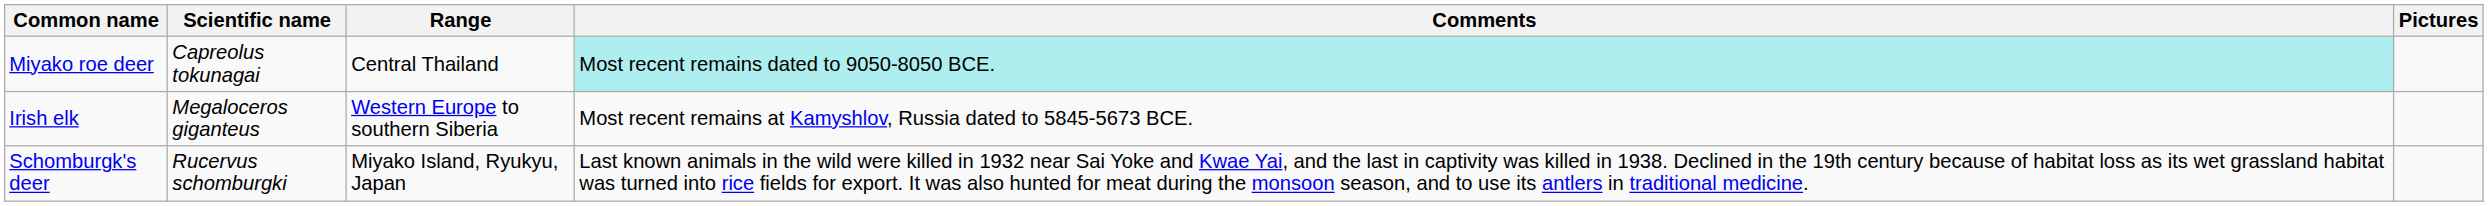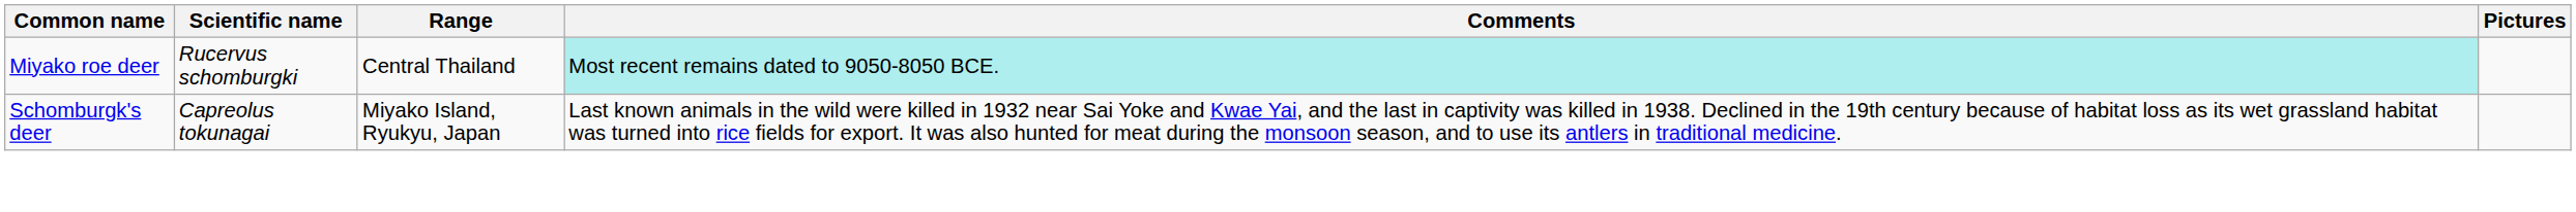Miyako roe deer | Scientific name: Capreolus tokunagai -> Rucervus schomburgki
- row: Irish elk | Megaloceros giganteus | Western Europe to southern Siberia | Most recent remains at Kamyshlov, Russia dated to 5845-5673 BCE.
Schomburgk's deer | Scientific name: Rucervus schomburgki -> Capreolus tokunagai
